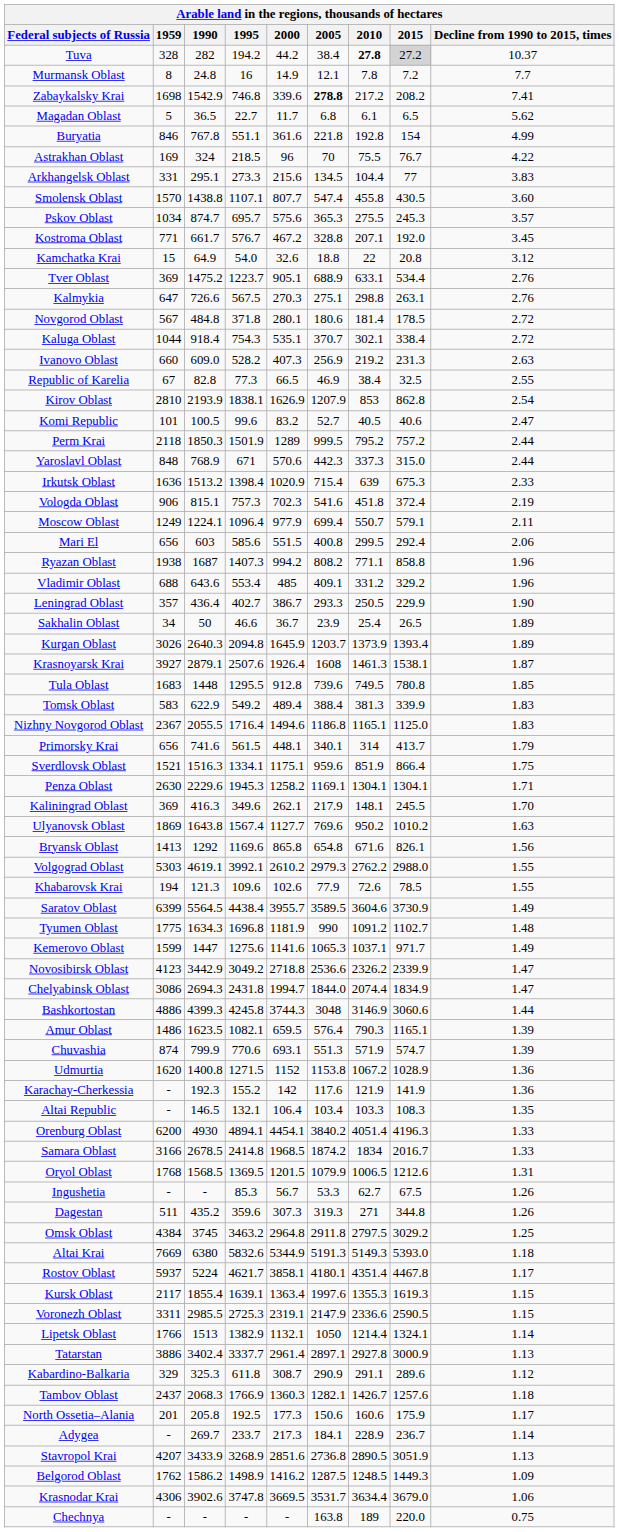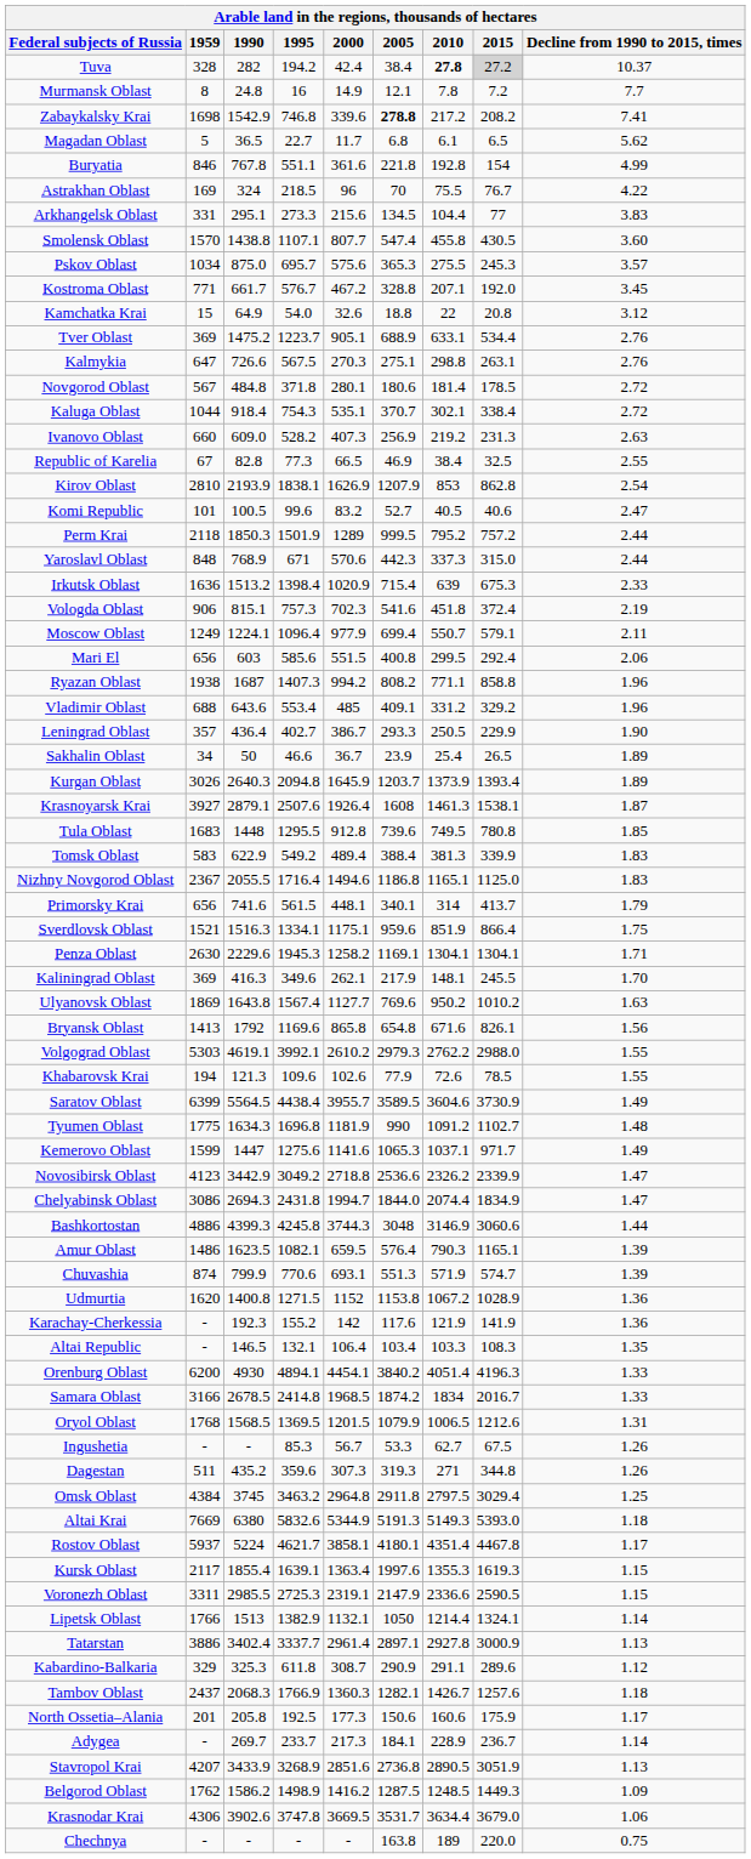Tuva | 2000: 44.2 -> 42.4
Pskov Oblast | 1990: 874.7 -> 875.0
Bryansk Oblast | 1990: 1292 -> 1792
Omsk Oblast | 2015: 3029.2 -> 3029.4
